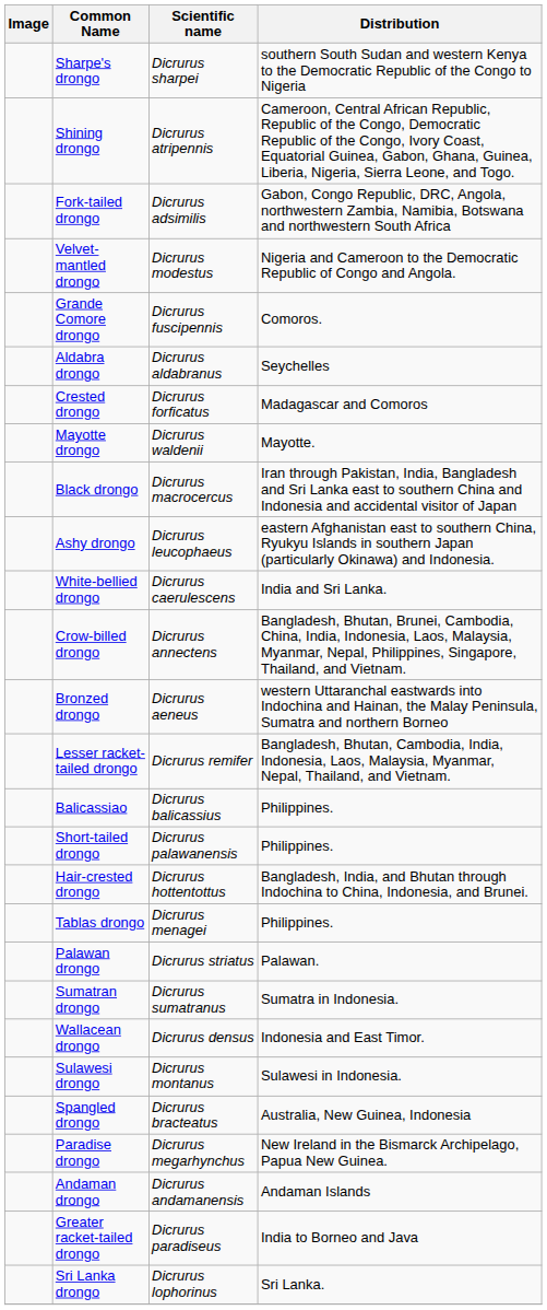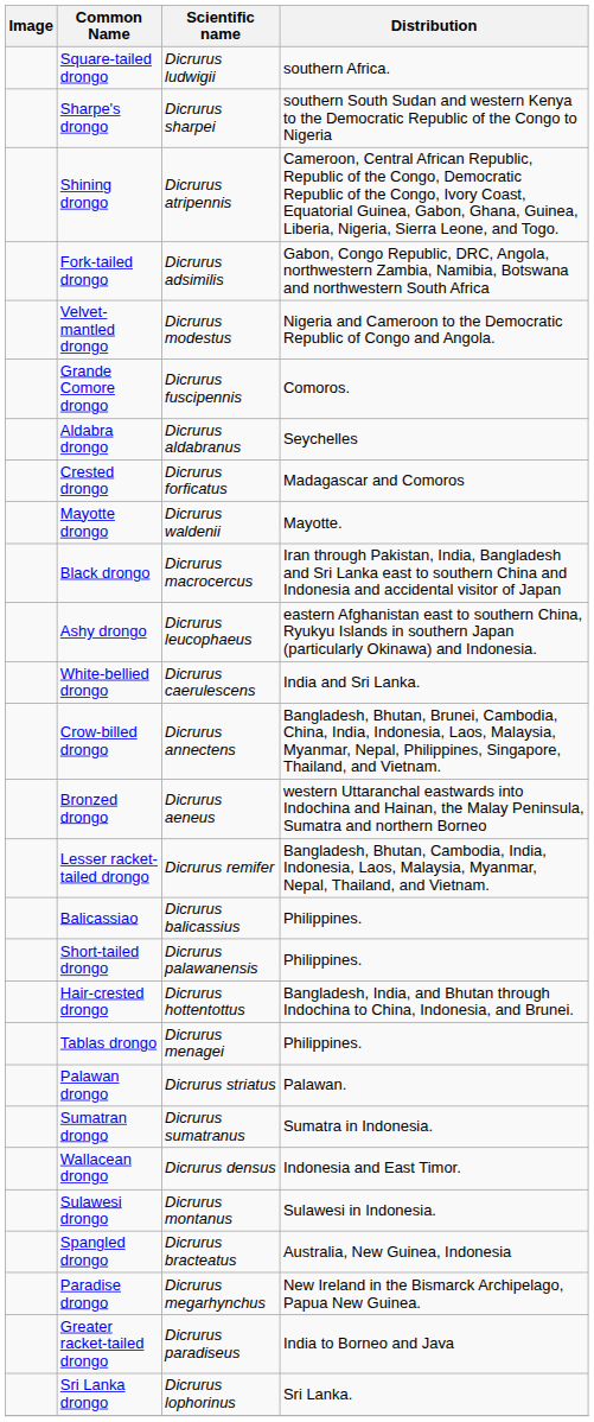+ row: Square-tailed drongo | Dicrurus ludwigii | southern Africa.
- row: Andaman drongo | Dicrurus andamanensis | Andaman Islands
